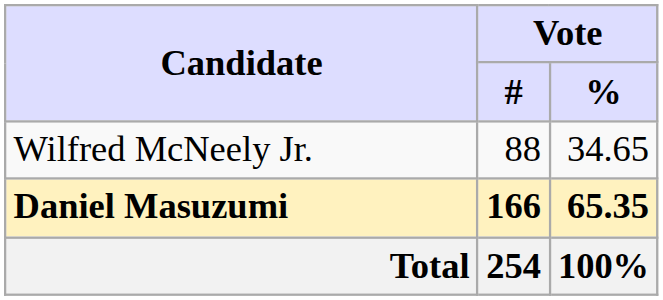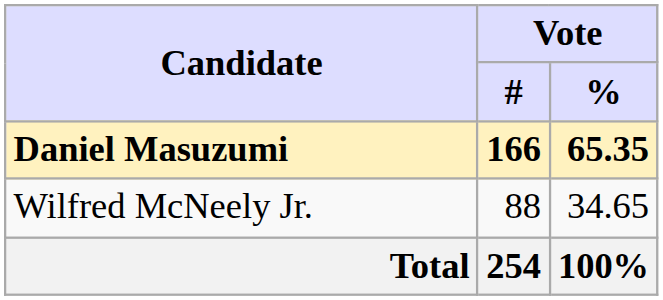rows swapped: Daniel Masuzumi <-> Wilfred McNeely Jr.
